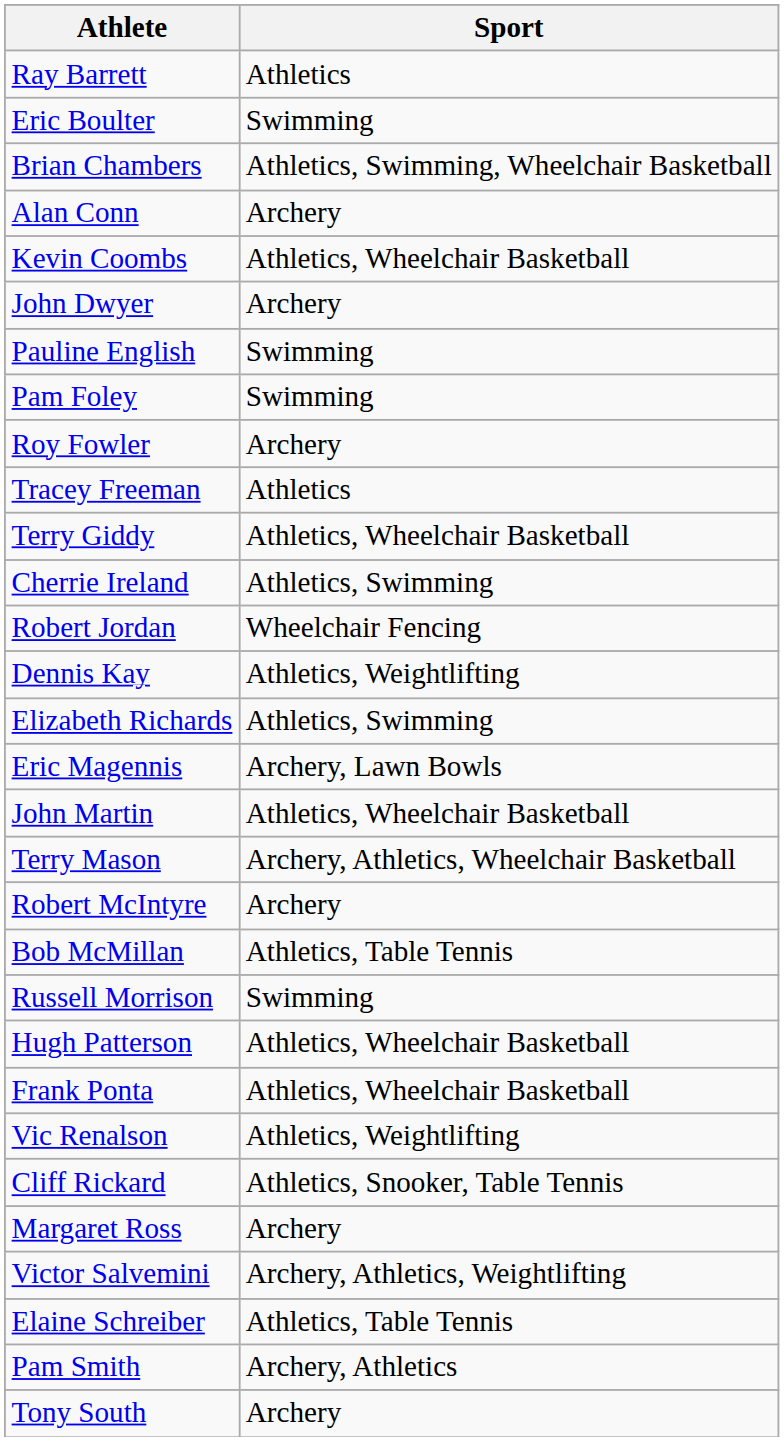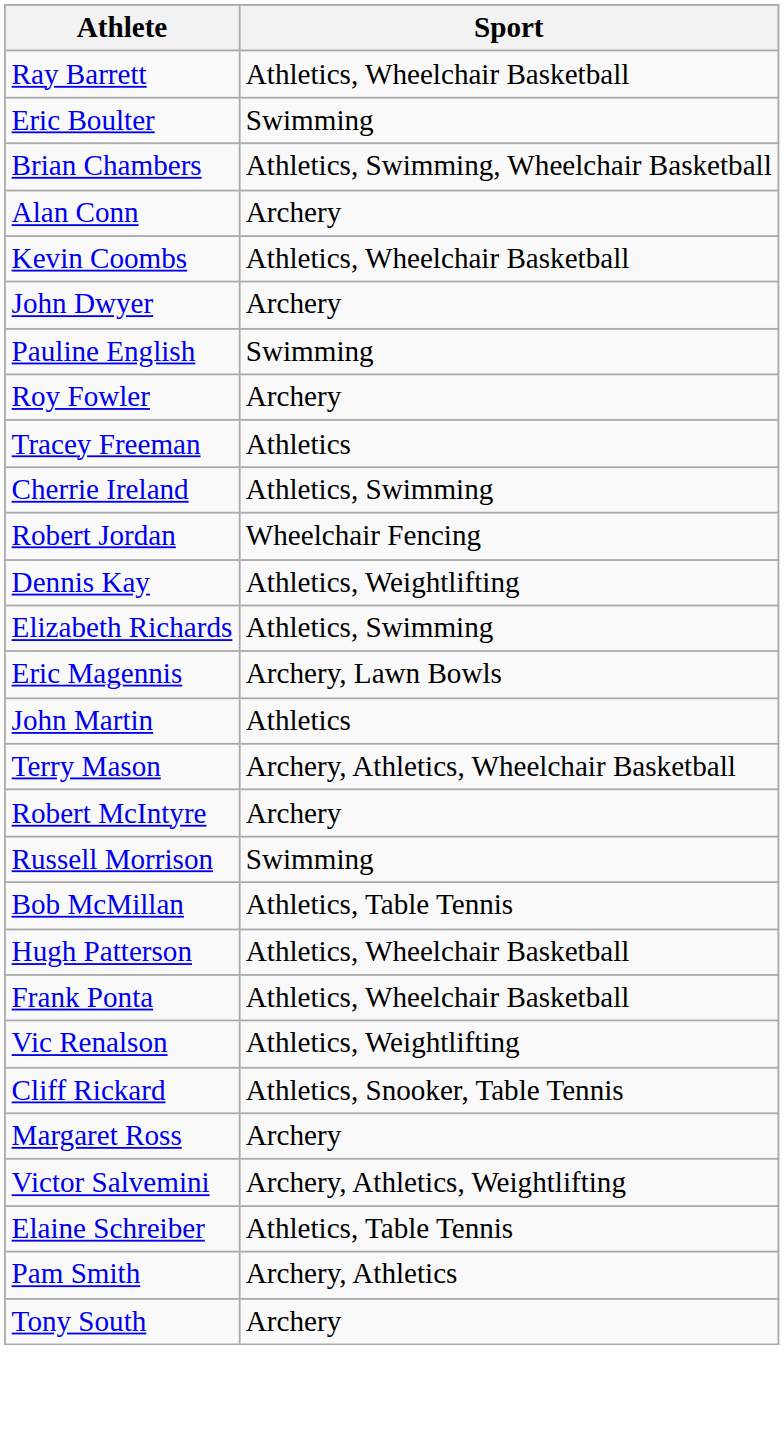Ray Barrett | Sport: Athletics -> Athletics, Wheelchair Basketball
- row: Pam Foley | Swimming
- row: Terry Giddy | Athletics, Wheelchair Basketball
John Martin | Sport: Athletics, Wheelchair Basketball -> Athletics
rows swapped: Bob McMillan <-> Russell Morrison
